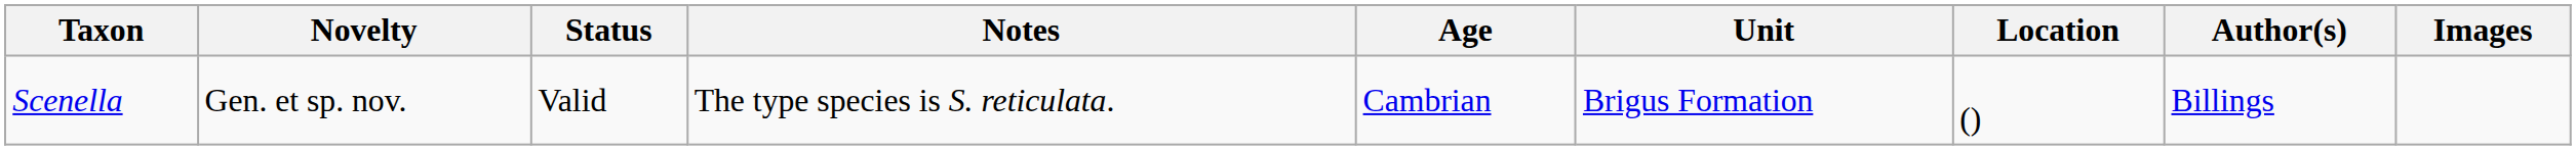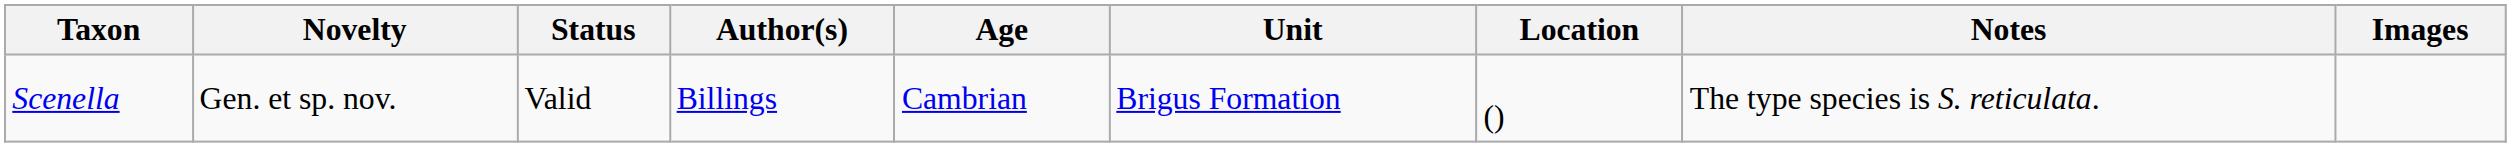columns swapped: Author(s) <-> Notes
